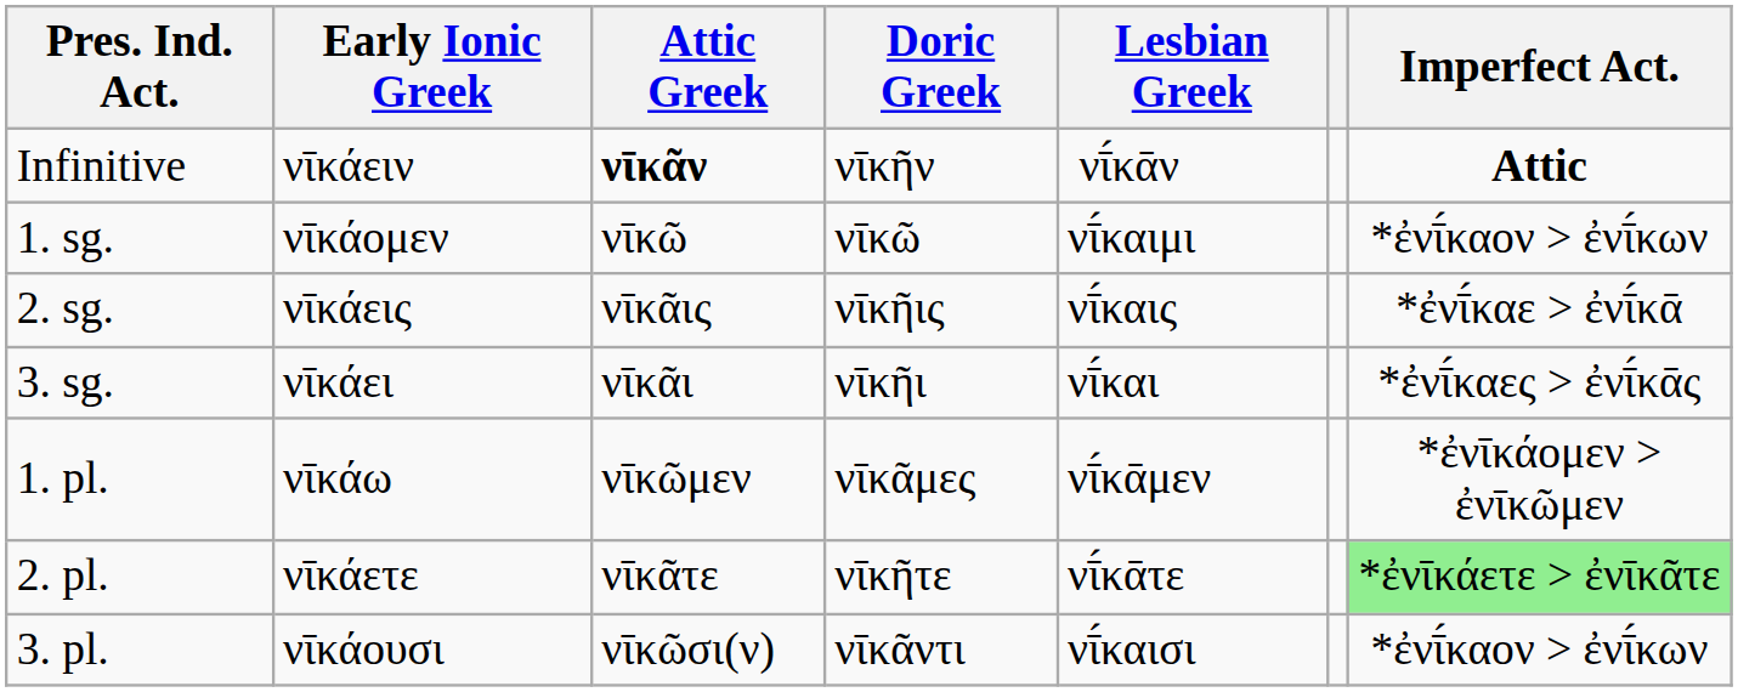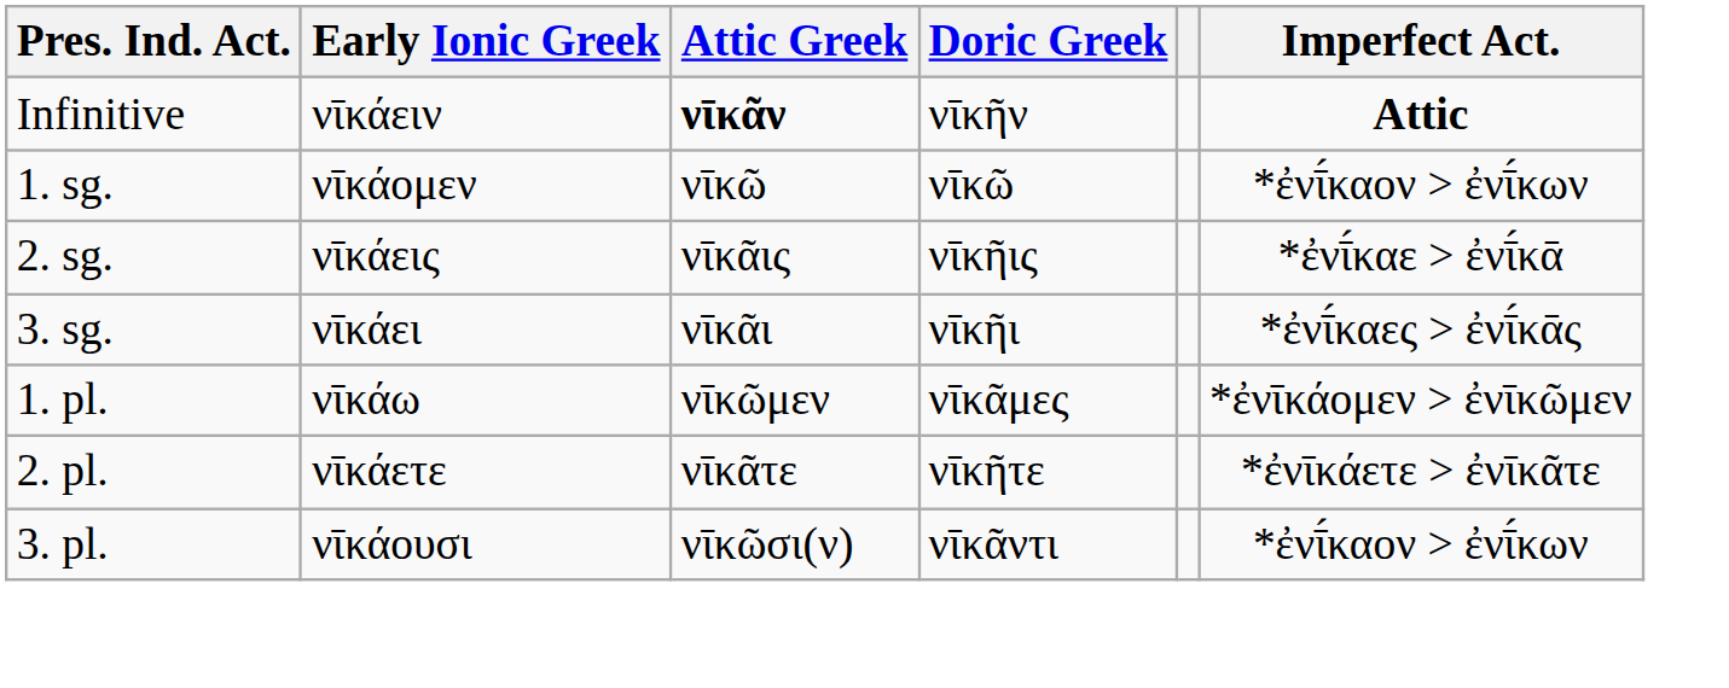- column: Lesbian Greek | νῑ́κᾱν | νῑ́καιμι | νῑ́καις | νῑ́και | νῑ́κᾱμεν | νῑ́κᾱτε | νῑ́καισι
2. pl. | Imperfect Act.: lightgreen background -> no background
